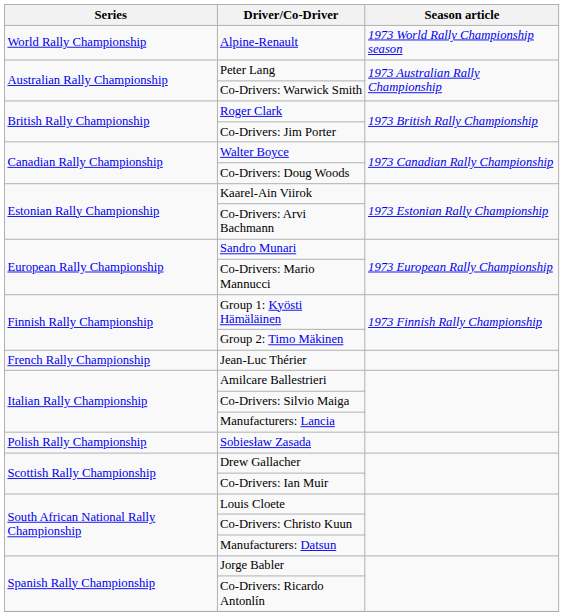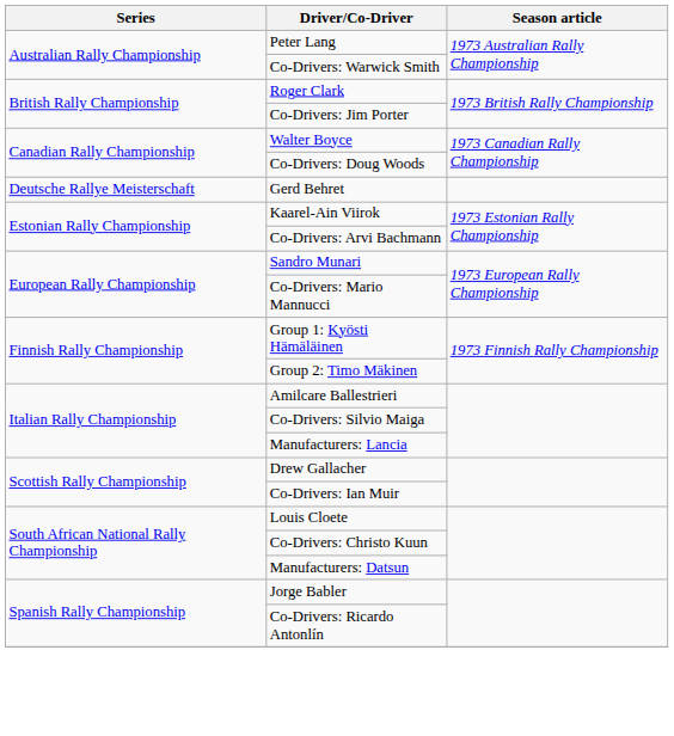- row: World Rally Championship | Alpine-Renault | 1973 World Rally Championship season
+ row: Deutsche Rallye Meisterschaft | Gerd Behret
- row: French Rally Championship | Jean-Luc Thérier
- row: Polish Rally Championship | Sobiesław Zasada
